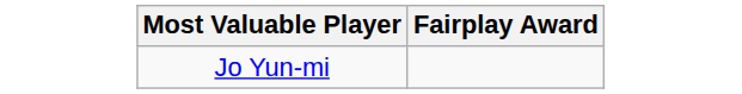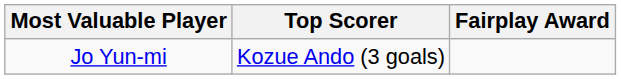+ column: Top Scorer | Kozue Ando (3 goals)
